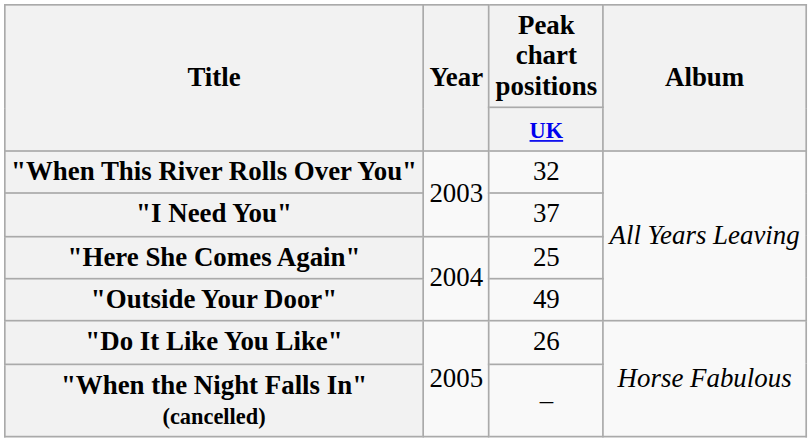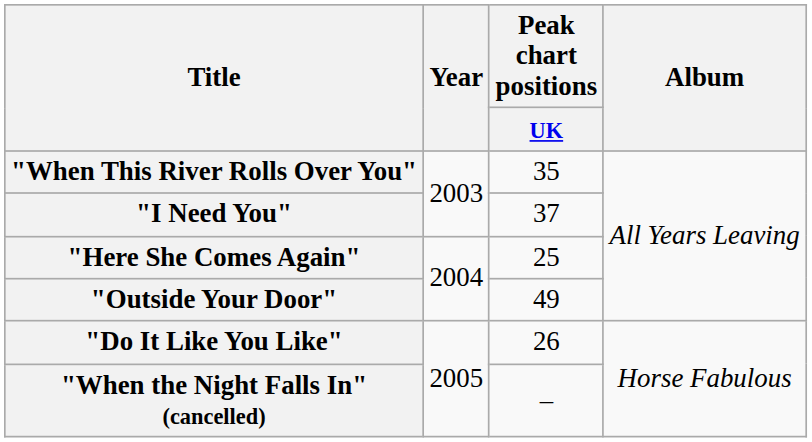"When This River Rolls Over You" | Peak chart positions / UK: 32 -> 35
